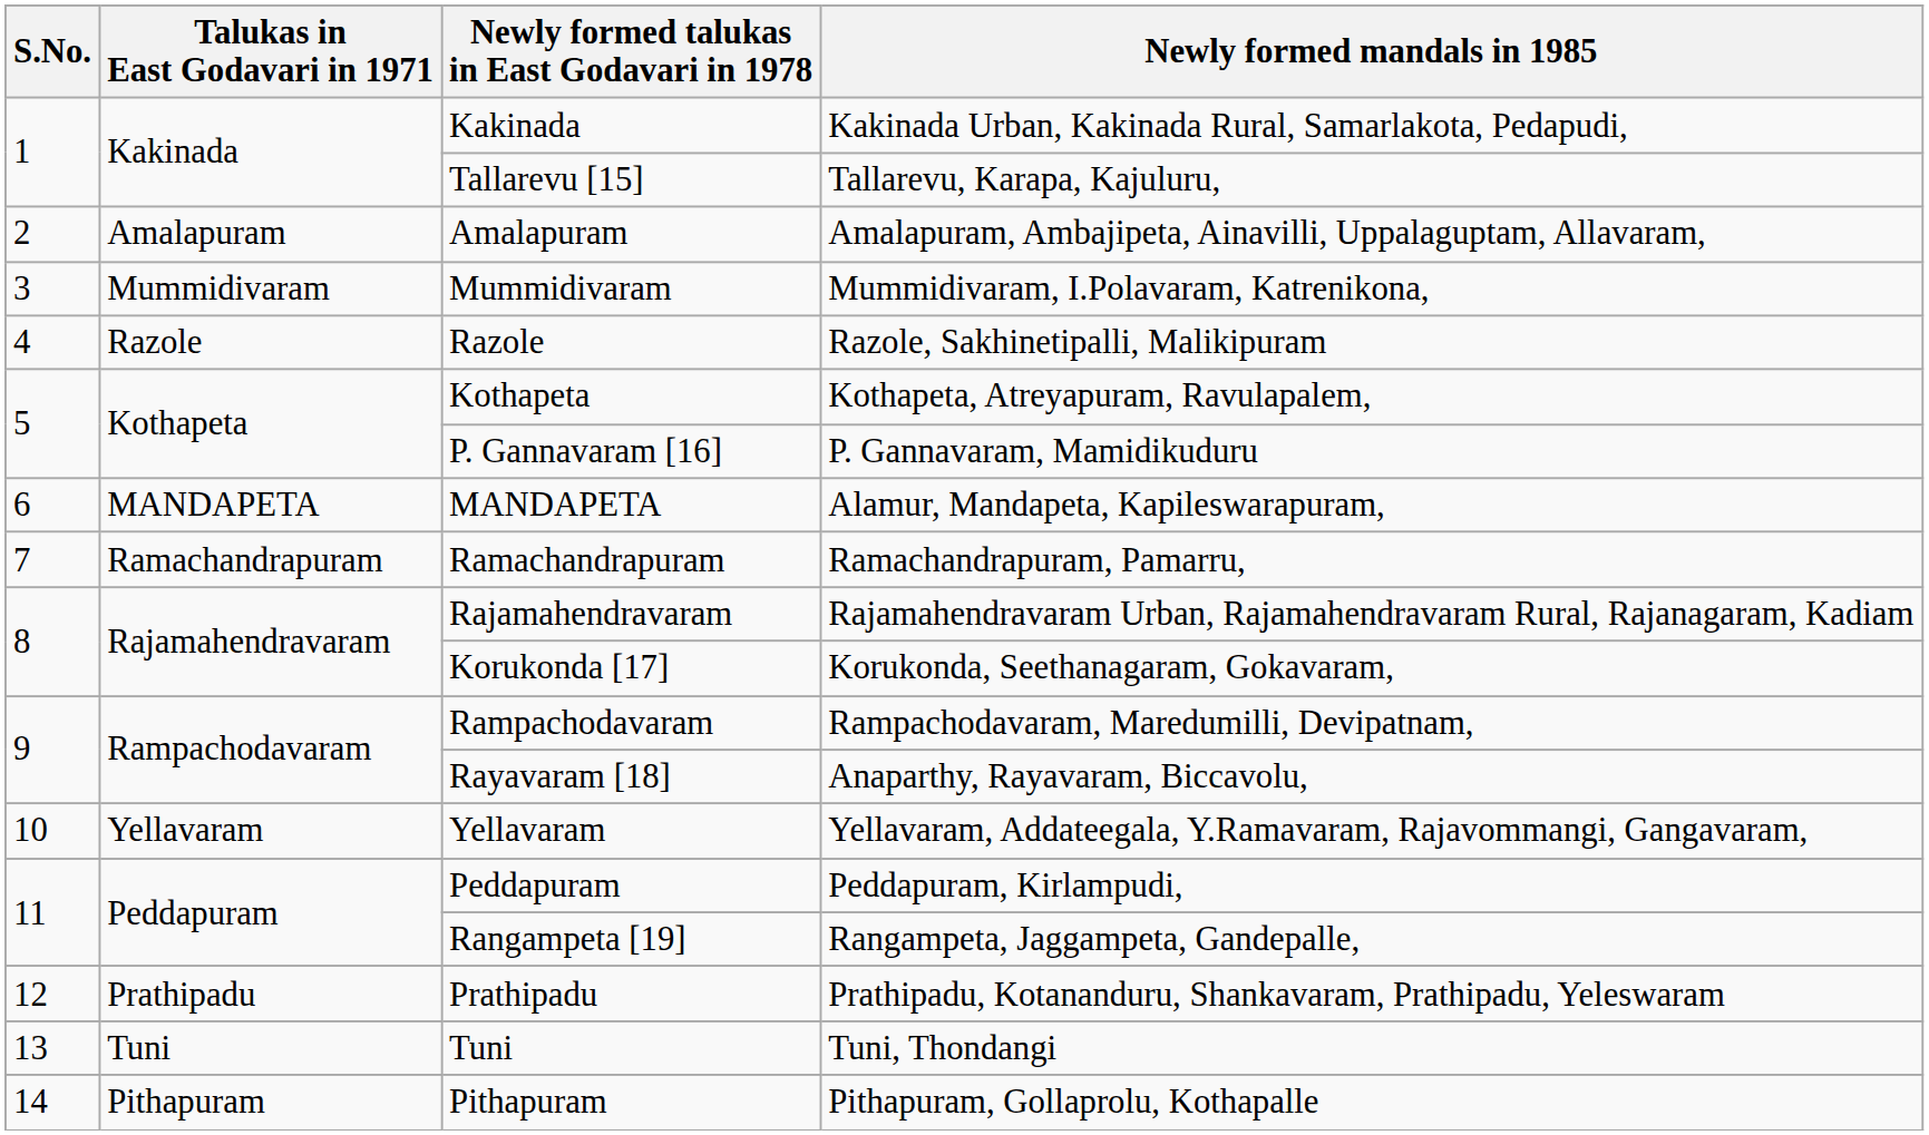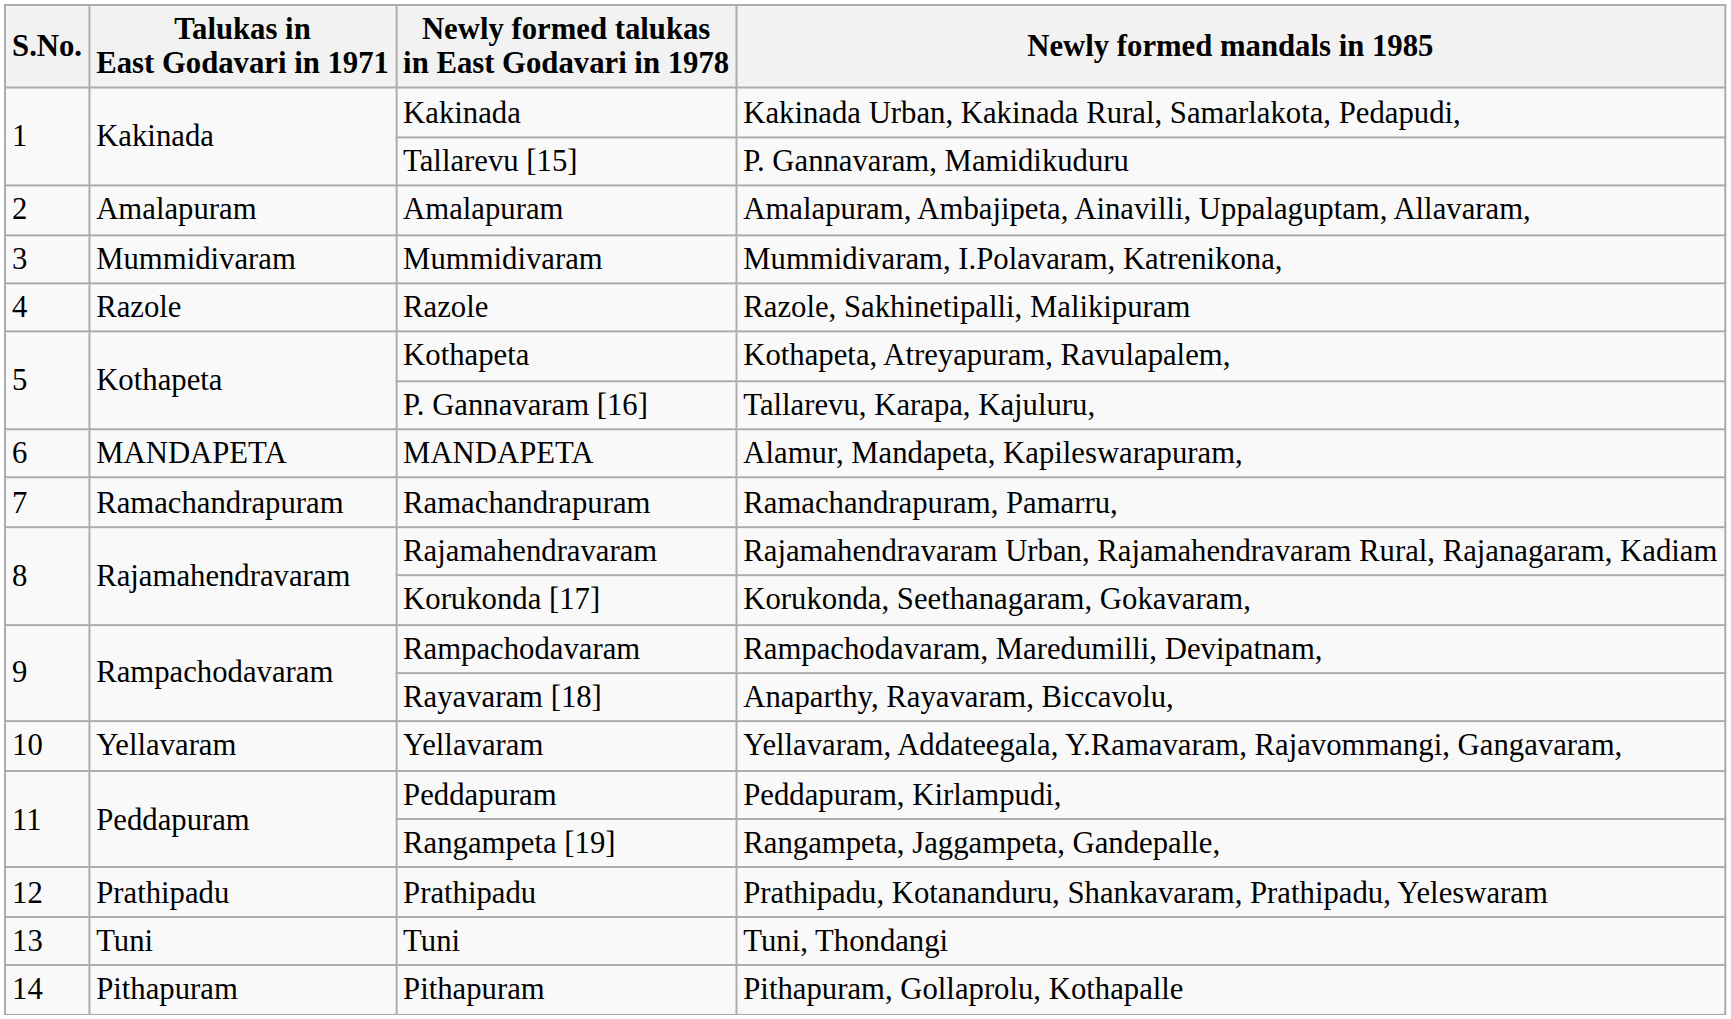Tallarevu [15] | Newly formed mandals in 1985: Tallarevu, Karapa, Kajuluru, -> P. Gannavaram, Mamidikuduru
P. Gannavaram [16] | Newly formed mandals in 1985: P. Gannavaram, Mamidikuduru -> Tallarevu, Karapa, Kajuluru,
